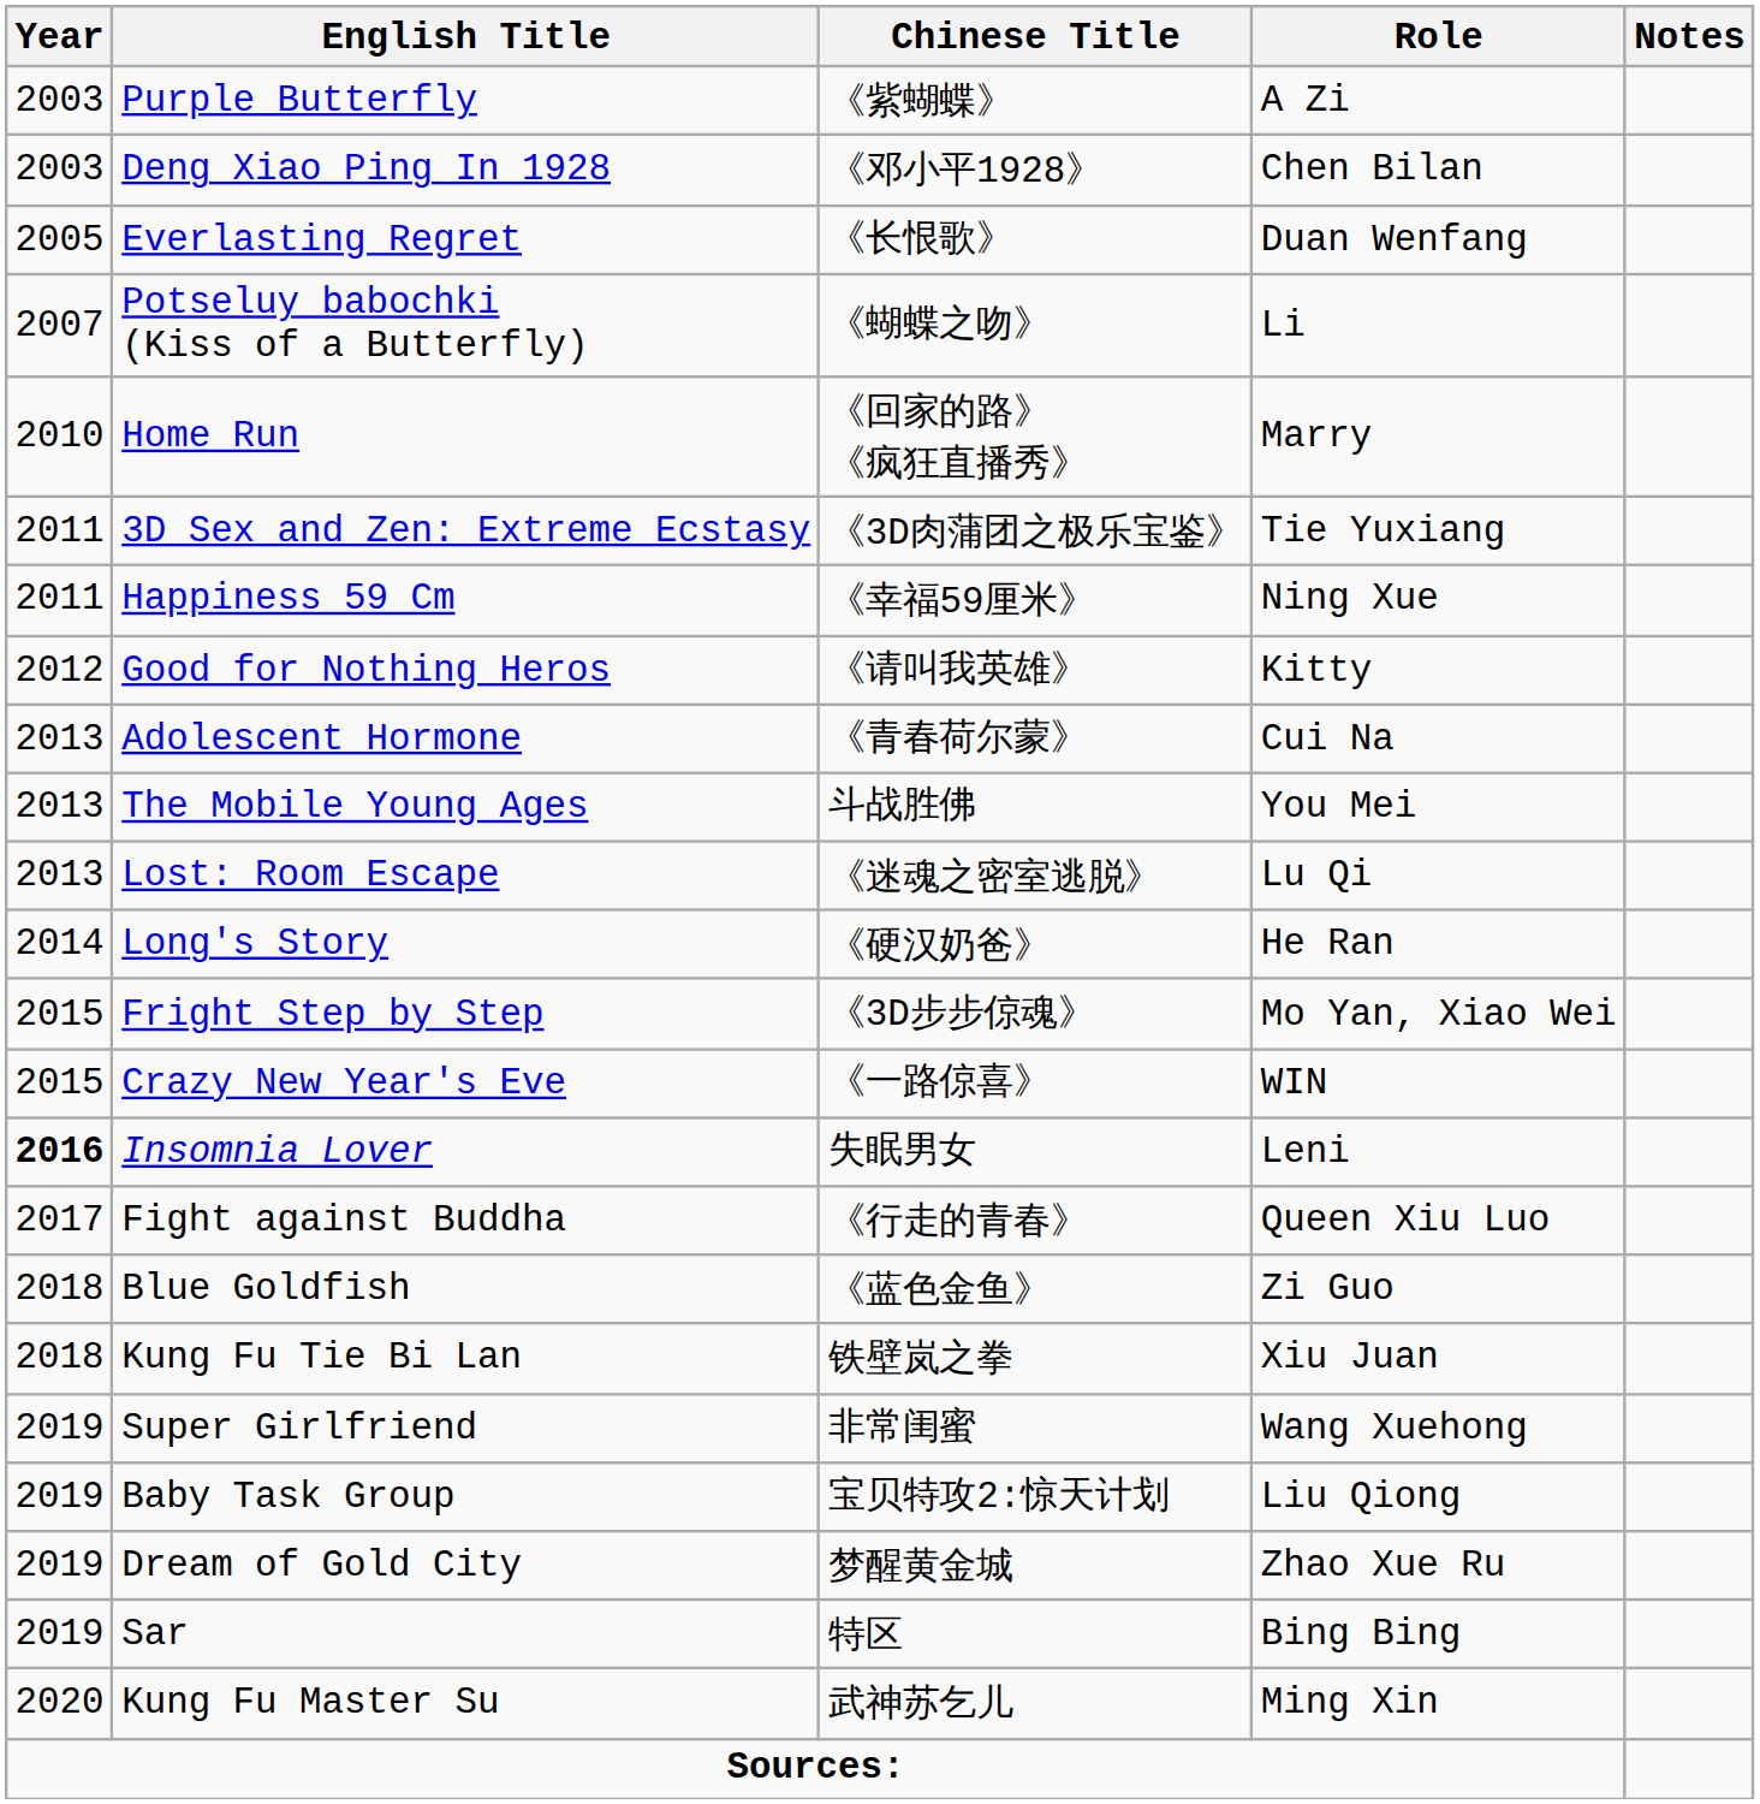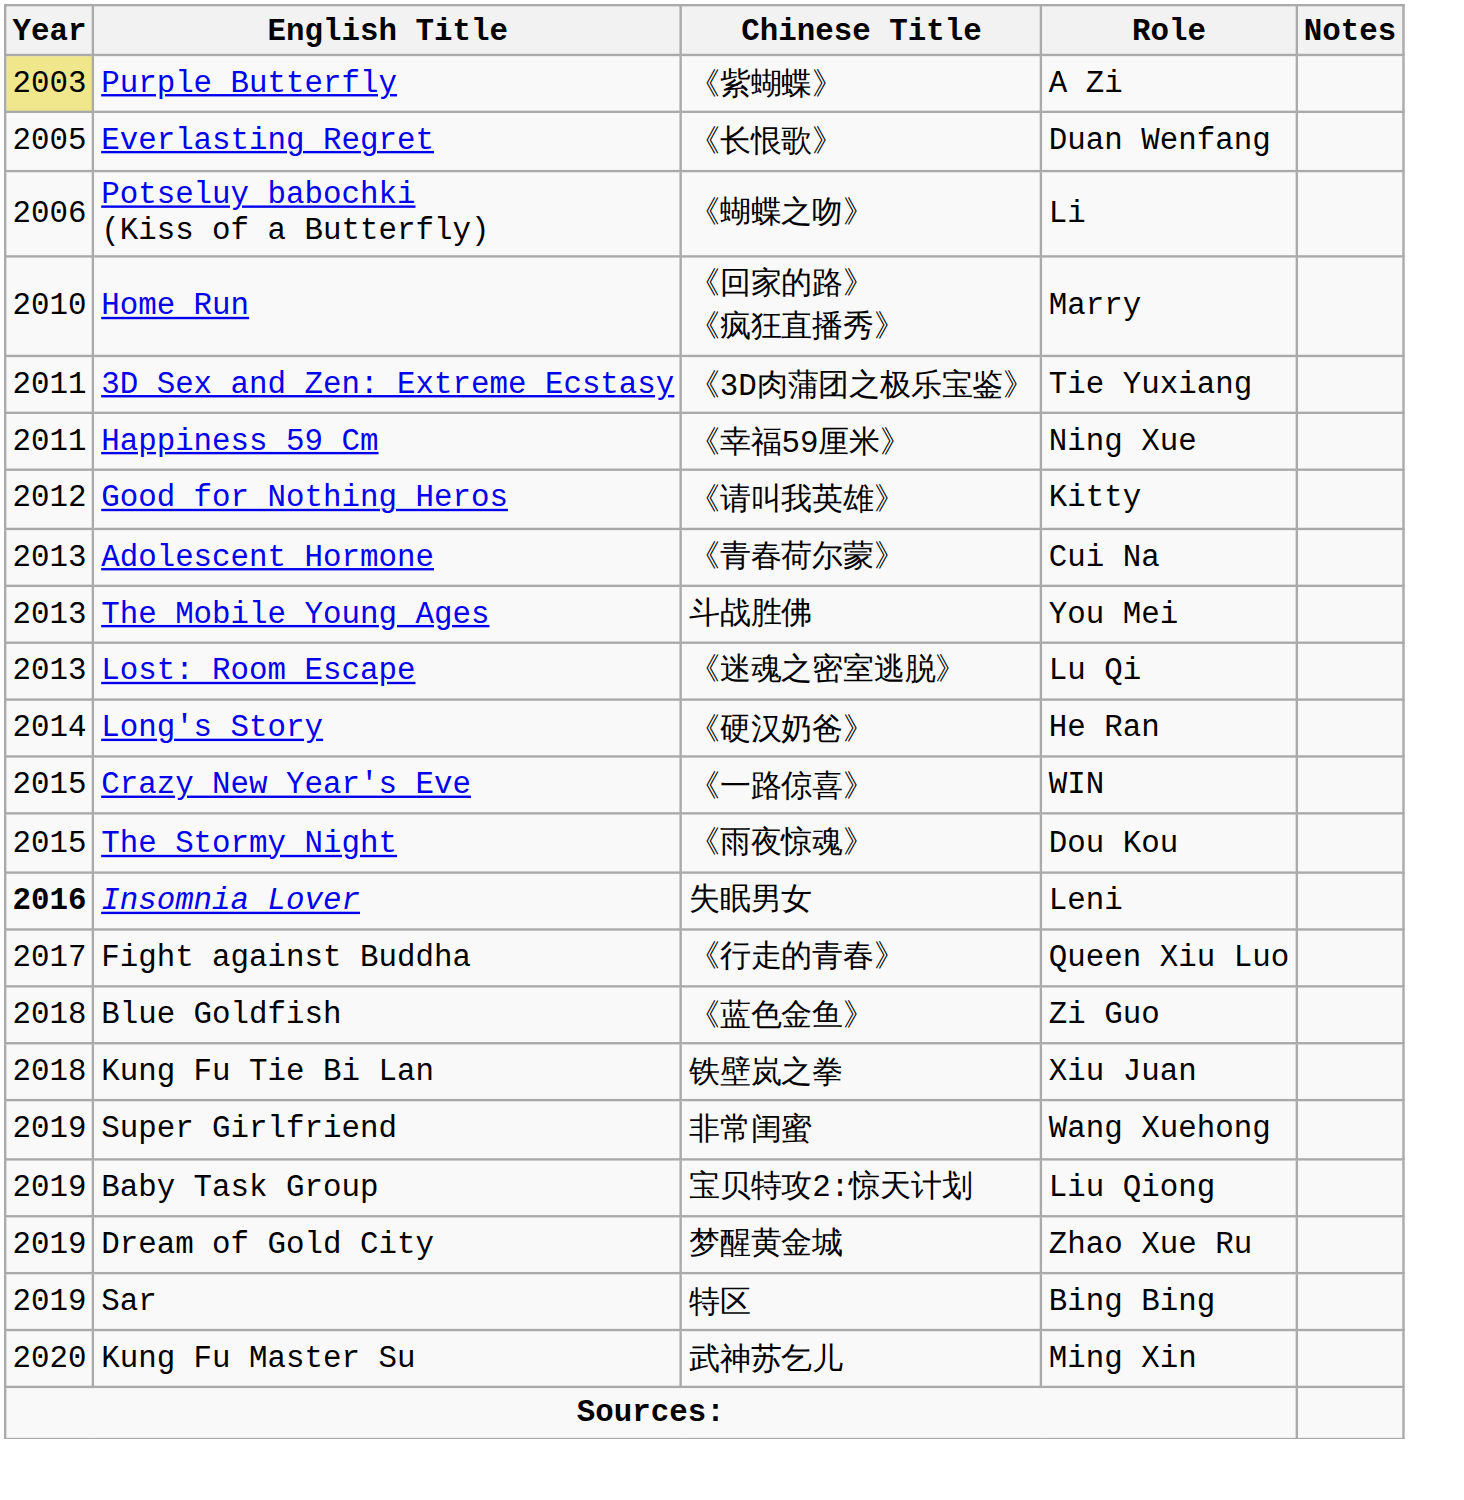Purple Butterfly | Year: no background -> khaki background
- row: 2003 | Deng Xiao Ping In 1928 | 《邓小平1928》 | Chen Bilan
Potseluy babochki (Kiss of a Butterfly) | Year: 2007 -> 2006
- row: 2015 | Fright Step by Step | 《3D步步倞魂》 | Mo Yan, Xiao Wei
+ row: 2015 | The Stormy Night | 《雨夜惊魂》 | Dou Kou
